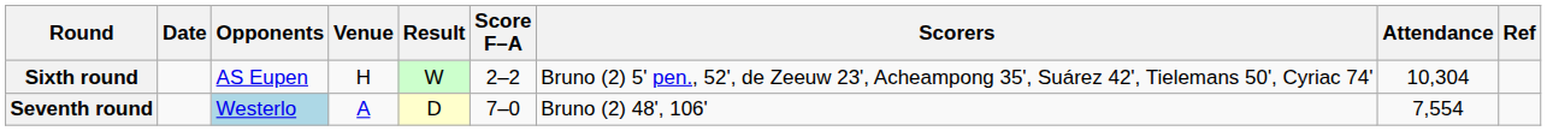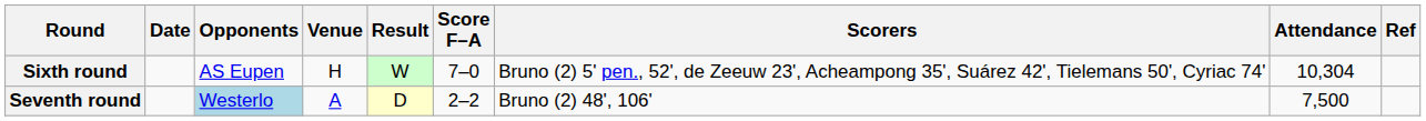Sixth round | Score F–A: 2–2 -> 7–0
Seventh round | Score F–A: 7–0 -> 2–2
Seventh round | Attendance: 7,554 -> 7,500
